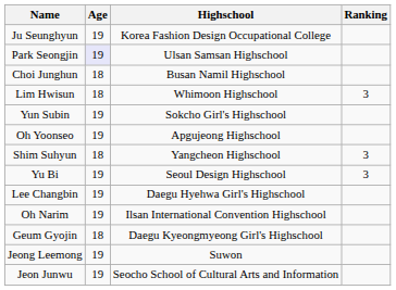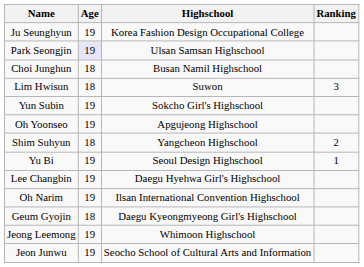Lim Hwisun | Highschool: Whimoon Highschool -> Suwon
Shim Suhyun | Ranking: 3 -> 2
Yu Bi | Ranking: 3 -> 1
Jeong Leemong | Highschool: Suwon -> Whimoon Highschool
